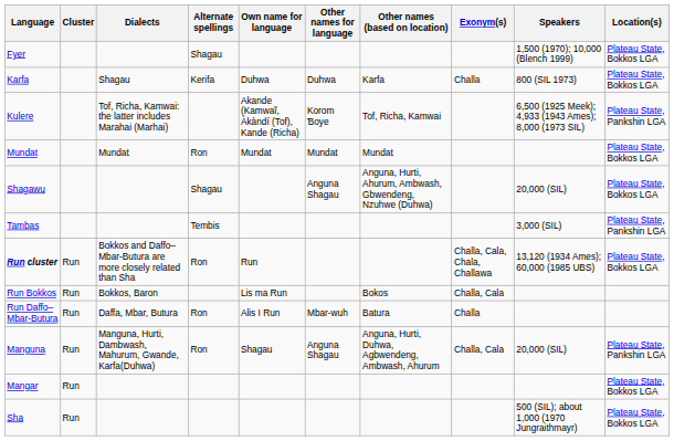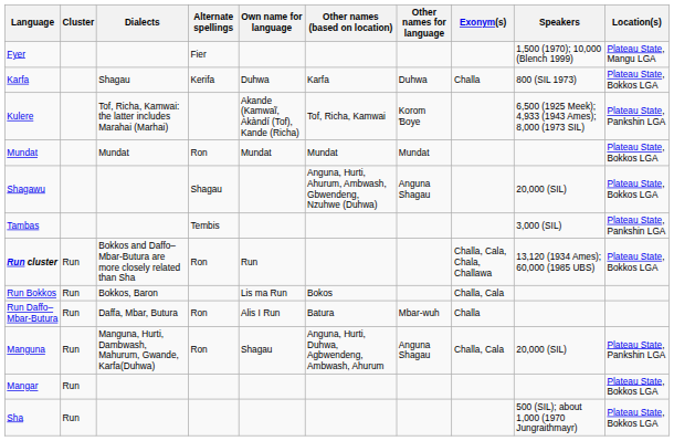columns swapped: Other names (based on location) <-> Other names for language
Fyer | Alternate spellings: Shagau -> Fier
Fyer | Location(s): Plateau State, Bokkos LGA -> Plateau State, Mangu LGA
